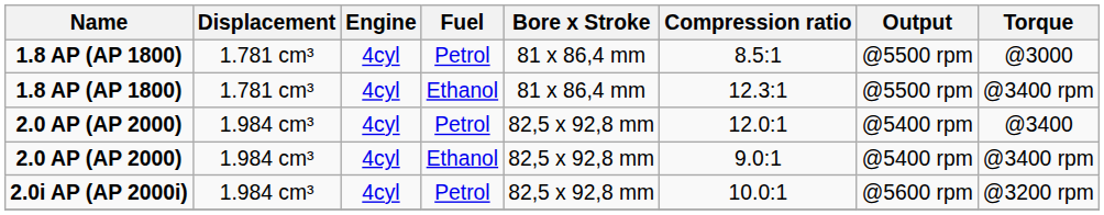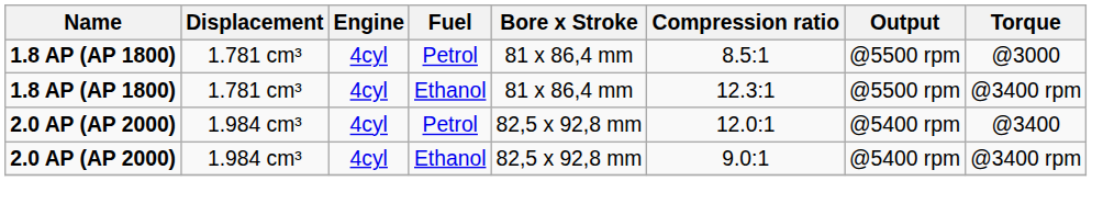- row: 2.0i AP (AP 2000i) | 1.984 cm³ | 4cyl | Petrol | 82,5 x 92,8 mm | 10.0:1 | @5600 rpm | @3200 rpm
